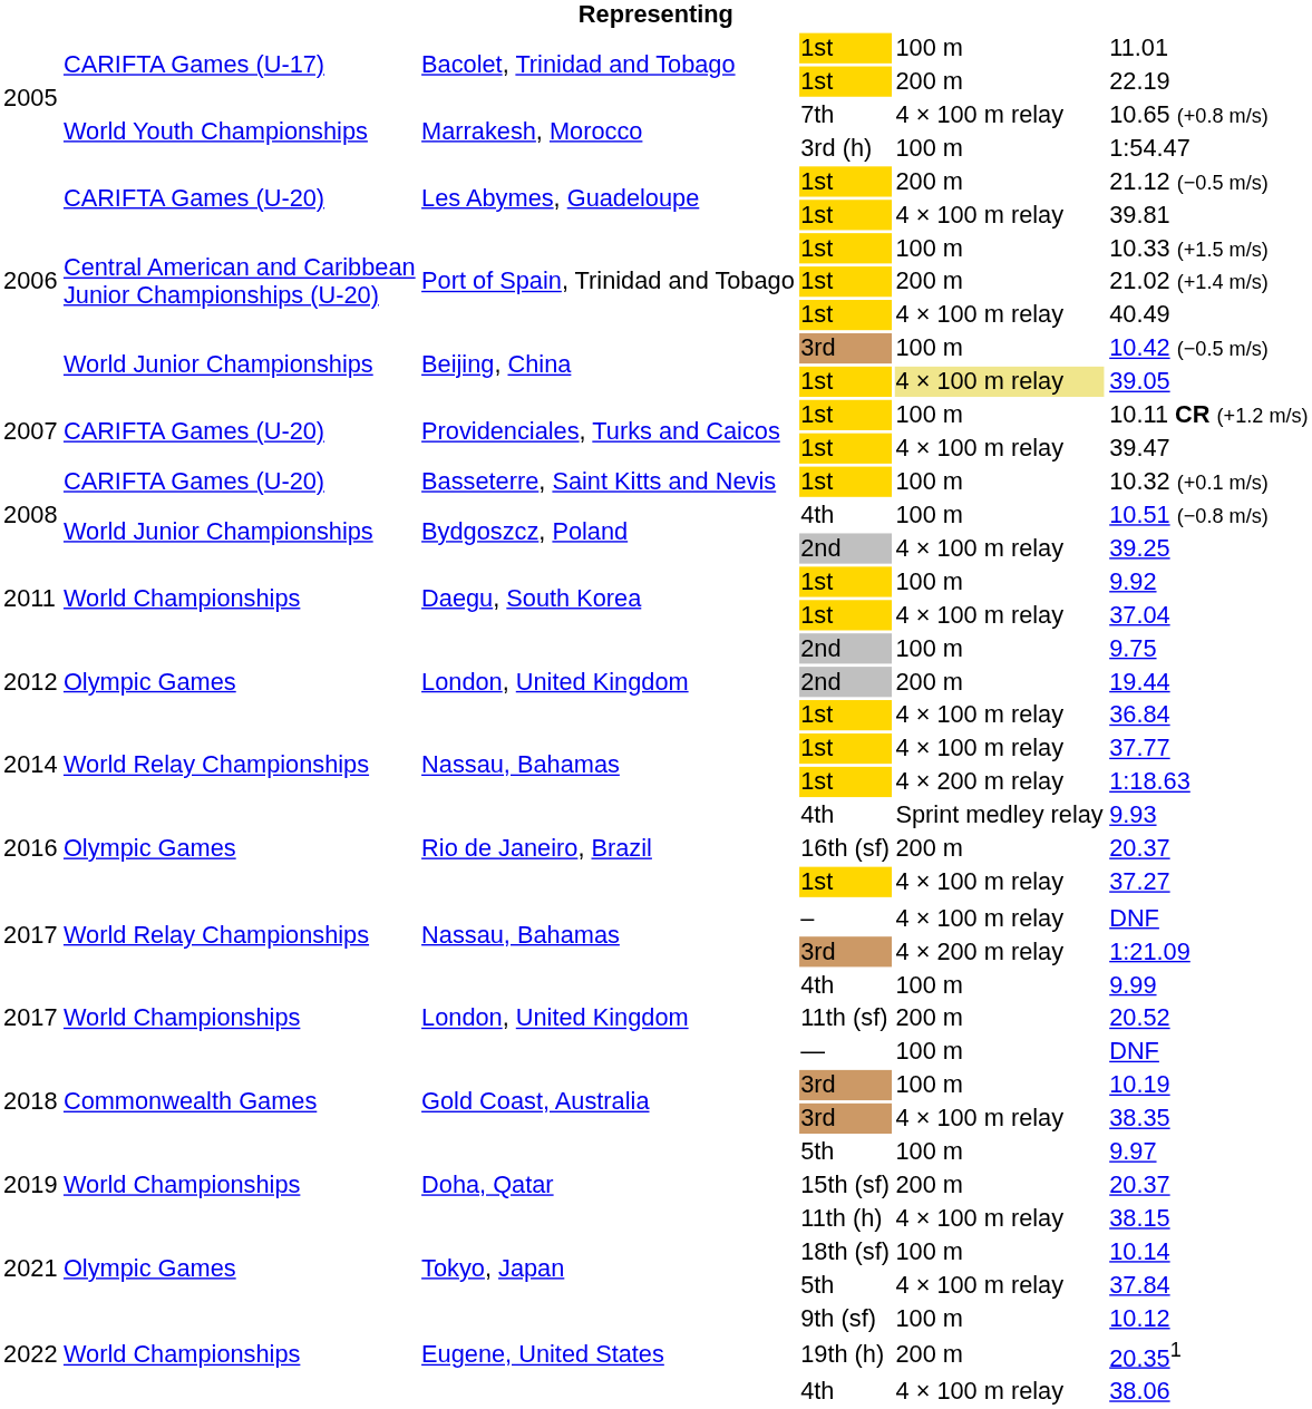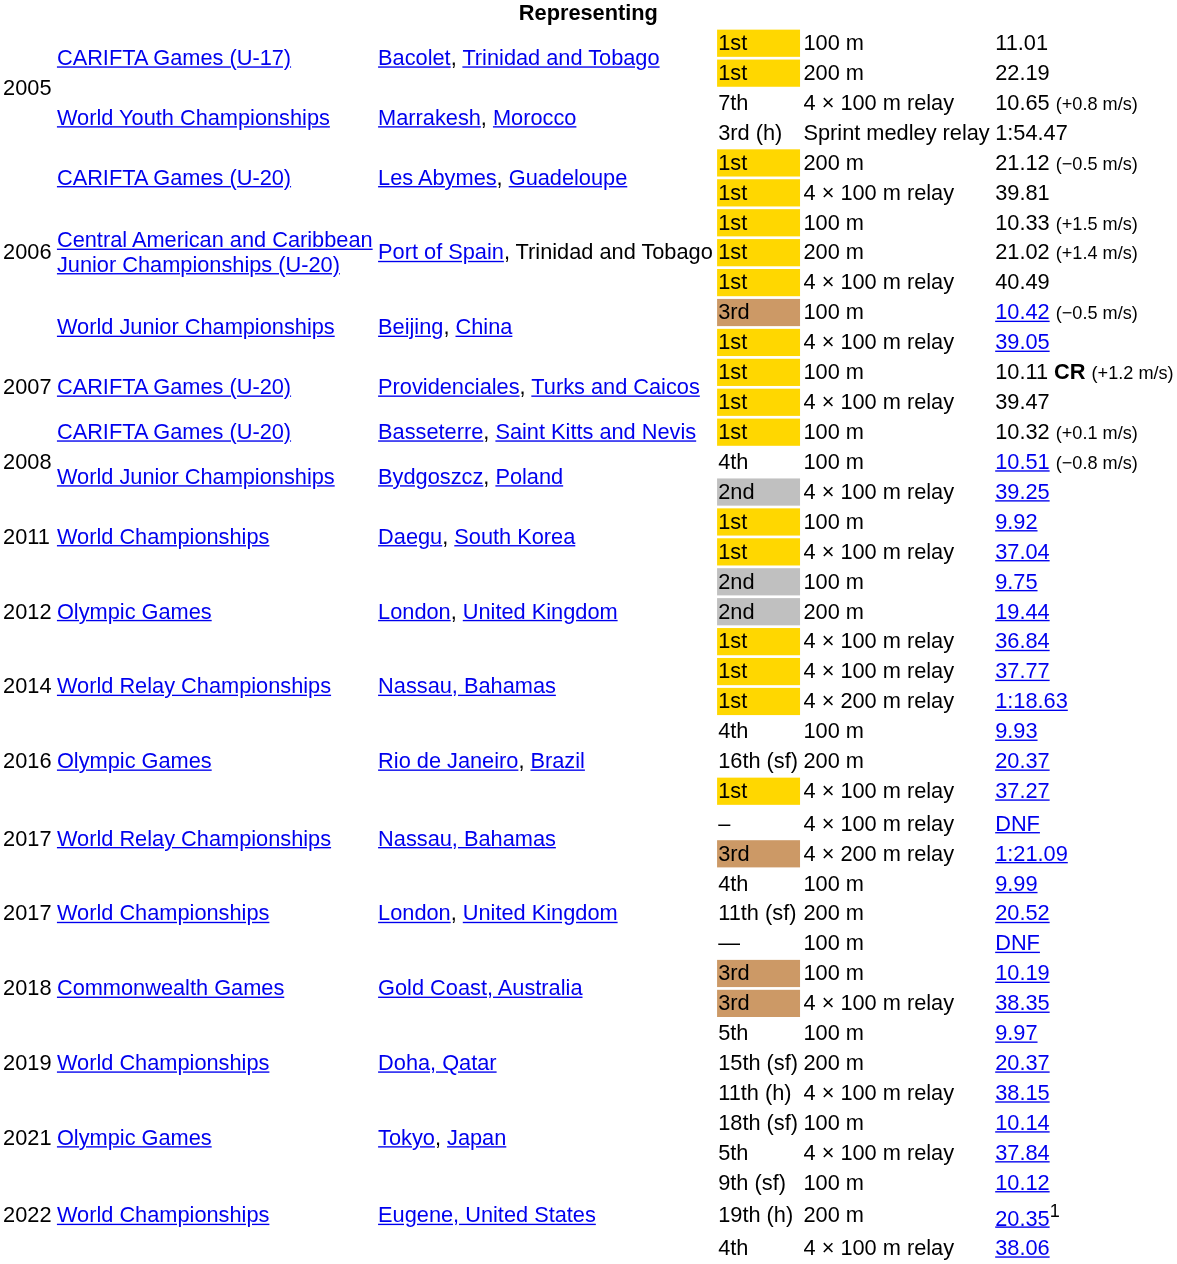Marrakesh, Morocco / 3rd (h) | column 5: 100 m -> Sprint medley relay
Beijing, China / 1st | column 5: khaki background -> no background
Rio de Janeiro, Brazil / 4th | column 5: Sprint medley relay -> 100 m
